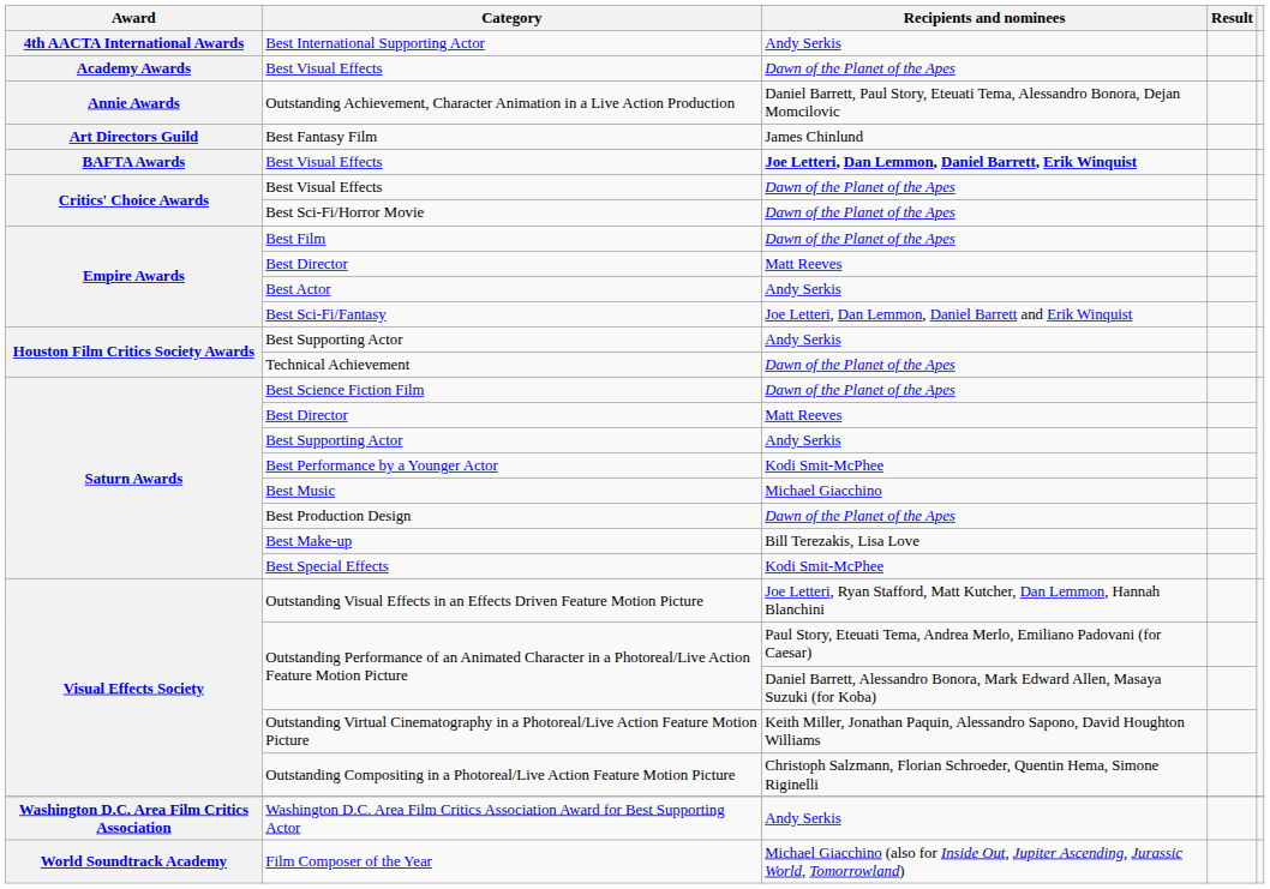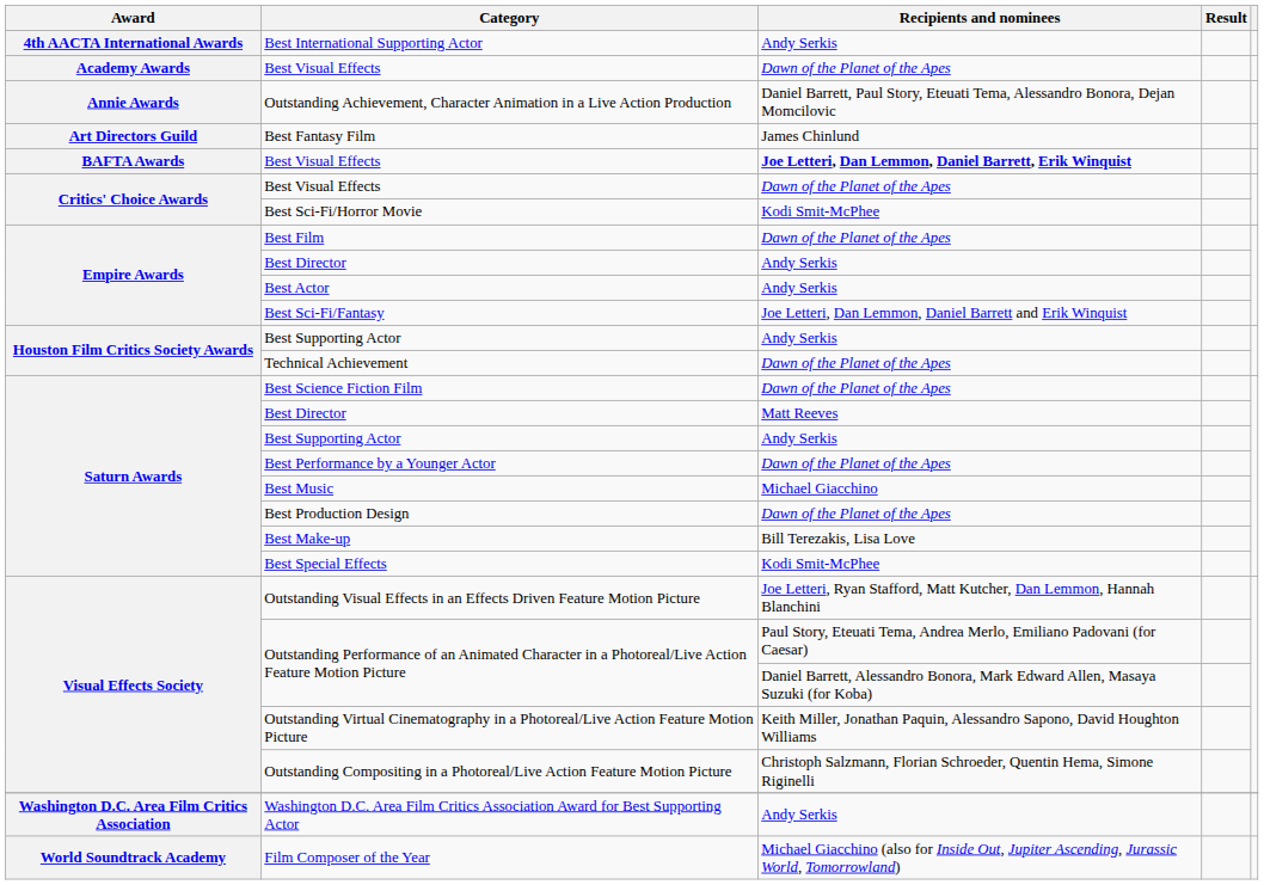Best Sci-Fi/Horror Movie | Recipients and nominees: Dawn of the Planet of the Apes -> Kodi Smit-McPhee
Empire Awards / Best Director | Recipients and nominees: Matt Reeves -> Andy Serkis
Best Performance by a Younger Actor | Recipients and nominees: Kodi Smit-McPhee -> Dawn of the Planet of the Apes
